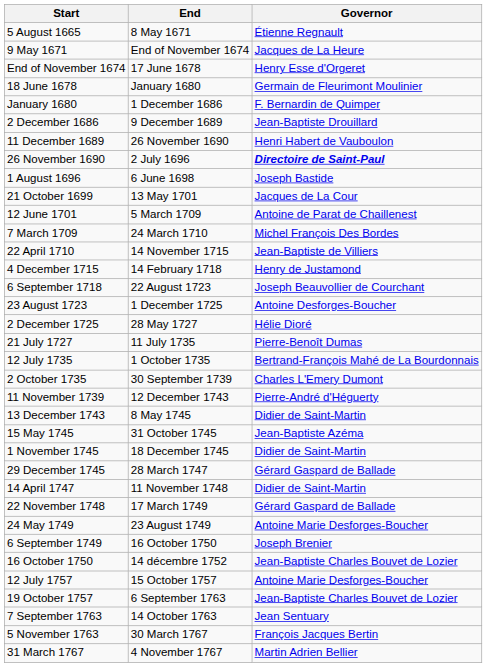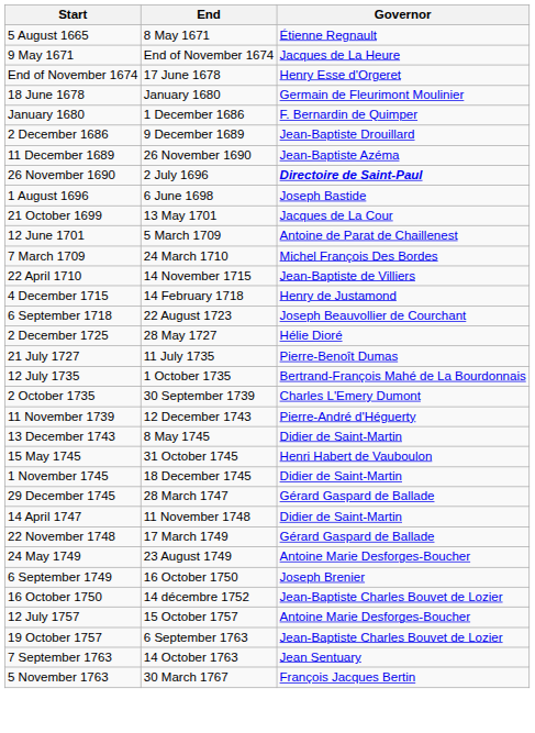11 December 1689 | Governor: Henri Habert de Vauboulon -> Jean-Baptiste Azéma
- row: 23 August 1723 | 1 December 1725 | Antoine Desforges-Boucher
15 May 1745 | Governor: Jean-Baptiste Azéma -> Henri Habert de Vauboulon
- row: 31 March 1767 | 4 November 1767 | Martin Adrien Bellier
